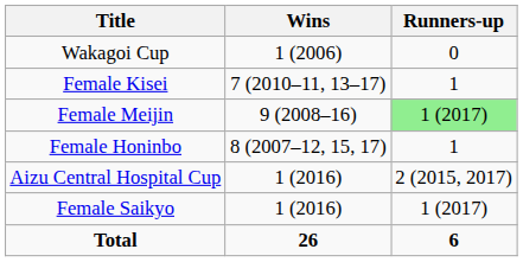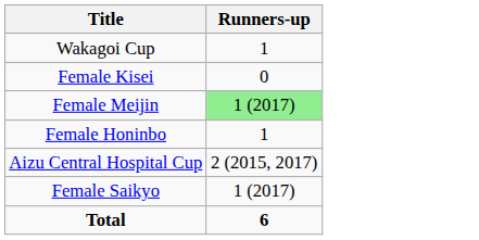- column: Wins | 1 (2006) | 7 (2010–11, 13–17) | 9 (2008–16) | 8 (2007–12, 15, 17) | 1 (2016) | 1 (2016) | 26
Wakagoi Cup | Runners-up: 0 -> 1
Female Kisei | Runners-up: 1 -> 0
